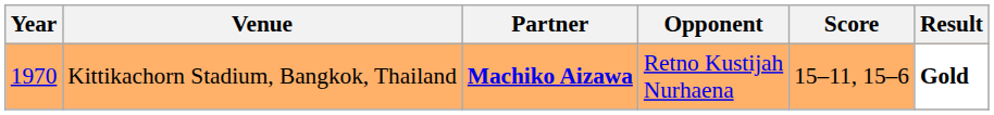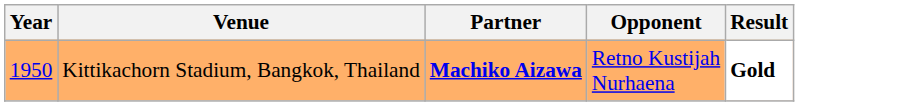- column: Score | 15–11, 15–6
Kittikachorn Stadium, Bangkok, Thailand | Year: 1970 -> 1950
